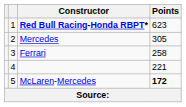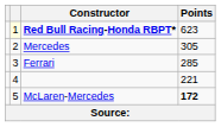Red Bull Racing-Honda RBPT* | column 2: no background -> lightyellow background
Ferrari | Points: 258 -> 285
